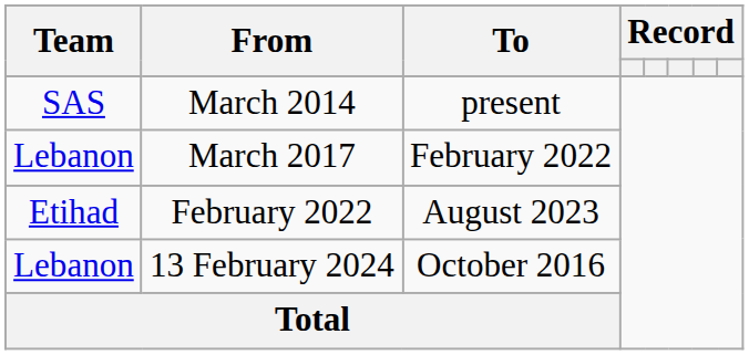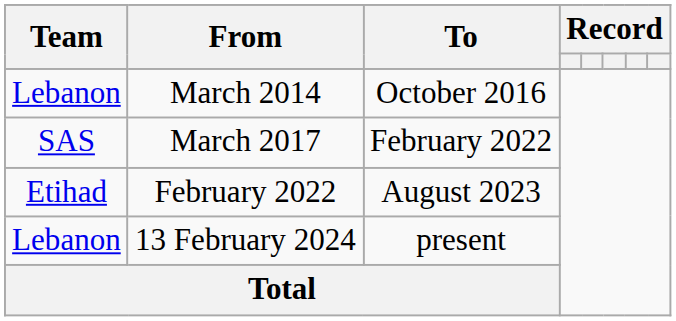March 2014 | Team: SAS -> Lebanon
March 2014 | To: present -> October 2016
March 2017 | Team: Lebanon -> SAS
13 February 2024 | To: October 2016 -> present
